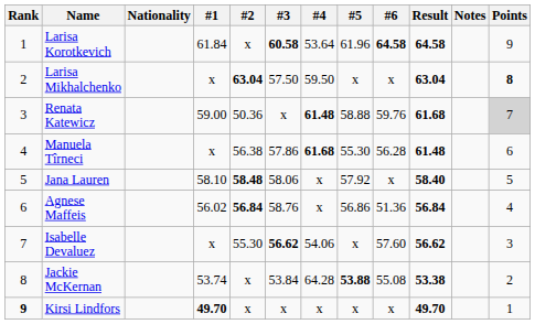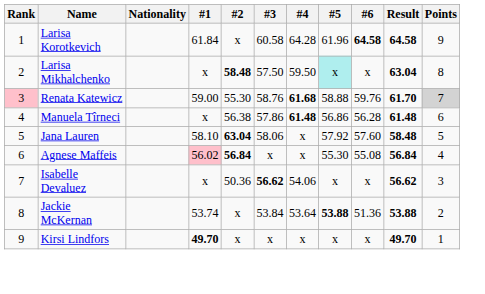- column: Notes
Larisa Korotkevich | #3: bold -> normal
Larisa Korotkevich | #4: 53.64 -> 64.28
Larisa Mikhalchenko | #2: 63.04 -> 58.48
Larisa Mikhalchenko | #5: no background -> paleturquoise background
Larisa Mikhalchenko | Points: bold -> normal
Renata Katewicz | Rank: no background -> pink background
Renata Katewicz | #2: 50.36 -> 55.30
Renata Katewicz | #3: x -> 58.76
Renata Katewicz | #4: 61.48 -> 61.68
Renata Katewicz | Result: 61.68 -> 61.70
Manuela Tîrneci | #4: 61.68 -> 61.48
Manuela Tîrneci | #5: 55.30 -> 56.86
Jana Lauren | #2: 58.48 -> 63.04
Jana Lauren | #6: x -> 57.60
Jana Lauren | Result: 58.40 -> 58.48
Agnese Maffeis | #1: no background -> pink background
Agnese Maffeis | #3: 58.76 -> x
Agnese Maffeis | #5: 56.86 -> 55.30
Agnese Maffeis | #6: 51.36 -> 55.08
Isabelle Devaluez | #2: 55.30 -> 50.36
Isabelle Devaluez | #6: 57.60 -> x
Jackie McKernan | #4: 64.28 -> 53.64
Jackie McKernan | #6: 55.08 -> 51.36
Jackie McKernan | Result: 53.38 -> 53.88
Kirsi Lindfors | Rank: bold -> normal
